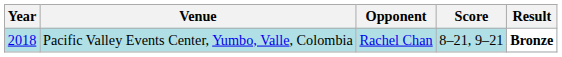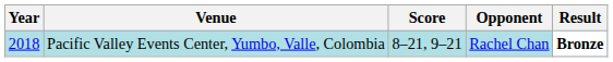columns swapped: Opponent <-> Score
